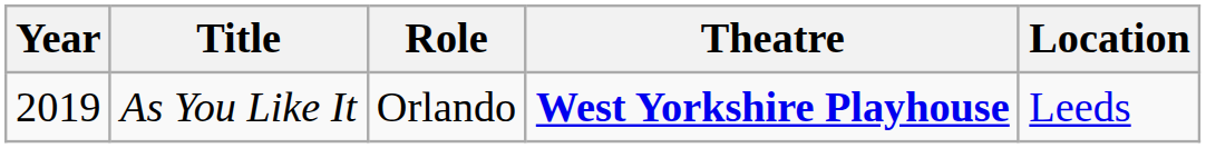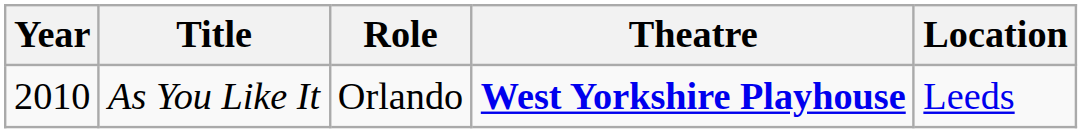As You Like It | Year: 2019 -> 2010
